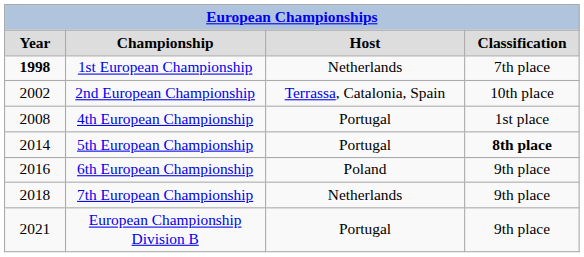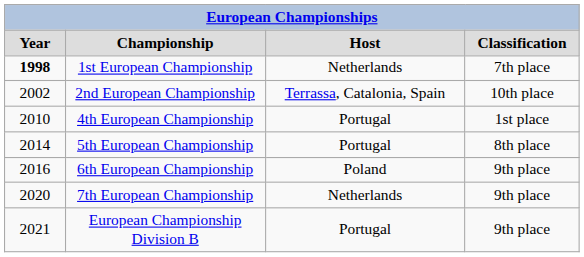4th European Championship | column 1: 2008 -> 2010
5th European Championship | column 4: bold -> normal
7th European Championship | column 1: 2018 -> 2020
